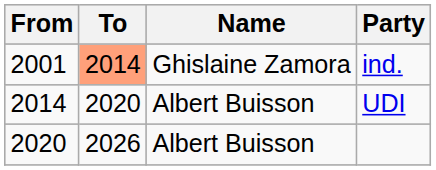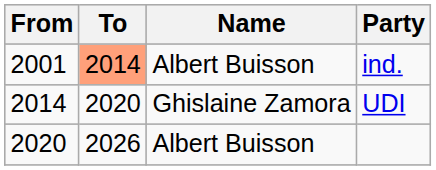ind. | Name: Ghislaine Zamora -> Albert Buisson
UDI | Name: Albert Buisson -> Ghislaine Zamora
